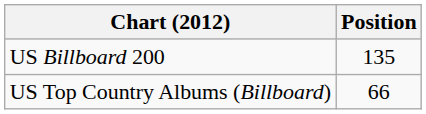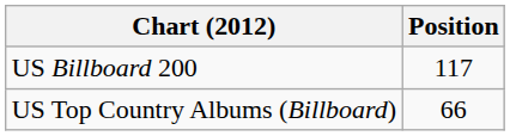US Billboard 200 | Position: 135 -> 117
